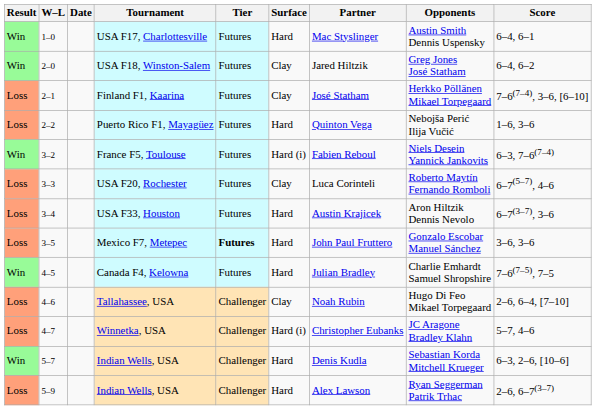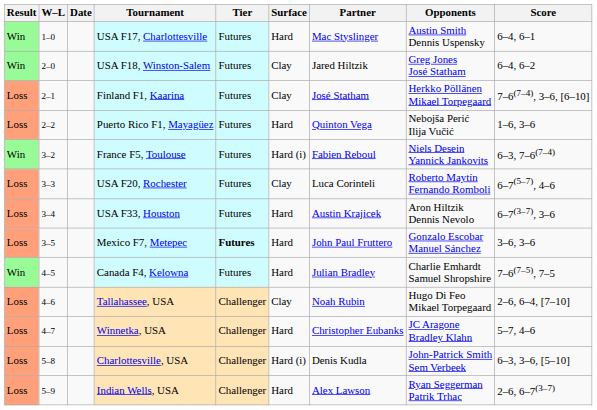Winnetka, USA | Surface: Hard (i) -> Hard
- row: Win | 5–7 | Indian Wells, USA | Challenger | Hard | Denis Kudla | Sebastian Korda Mitchell Krueger | 6–3, 2–6, [10–6]
+ row: Loss | 5–8 | Charlottesville, USA | Challenger | Hard (i) | Denis Kudla | John-Patrick Smith Sem Verbeek | 6–3, 3–6, [5–10]
